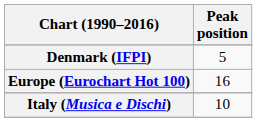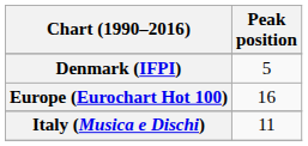Italy (Musica e Dischi) | Peak position: 10 -> 11
